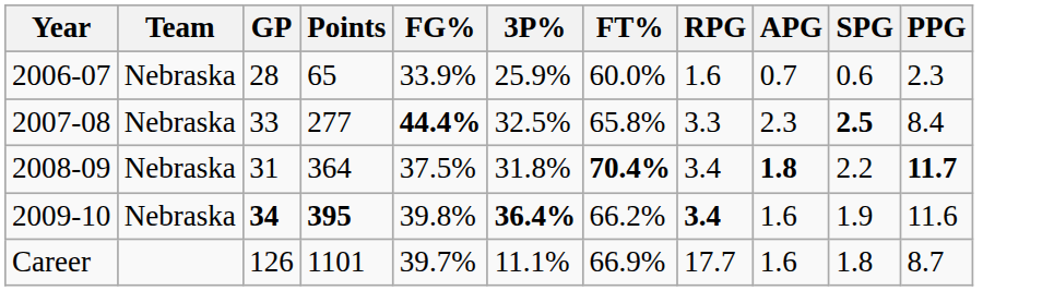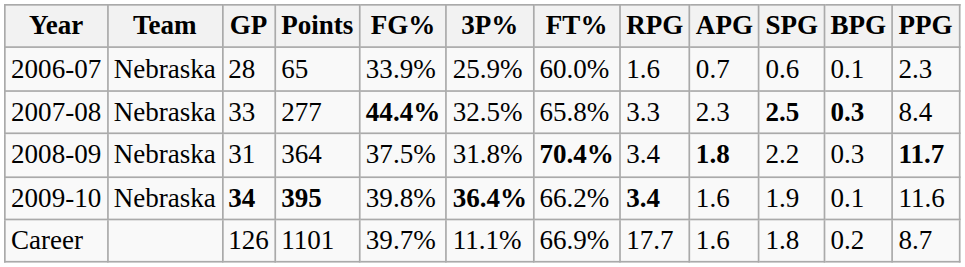+ column: BPG | 0.1 | 0.3 | 0.3 | 0.1 | 0.2
